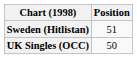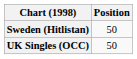Sweden (Hitlistan) | Position: 51 -> 50
